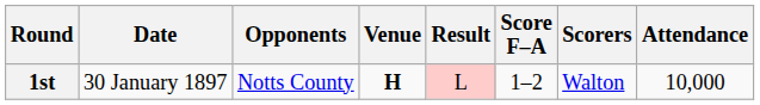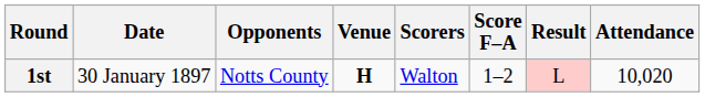columns swapped: Result <-> Scorers
1st | Attendance: 10,000 -> 10,020
